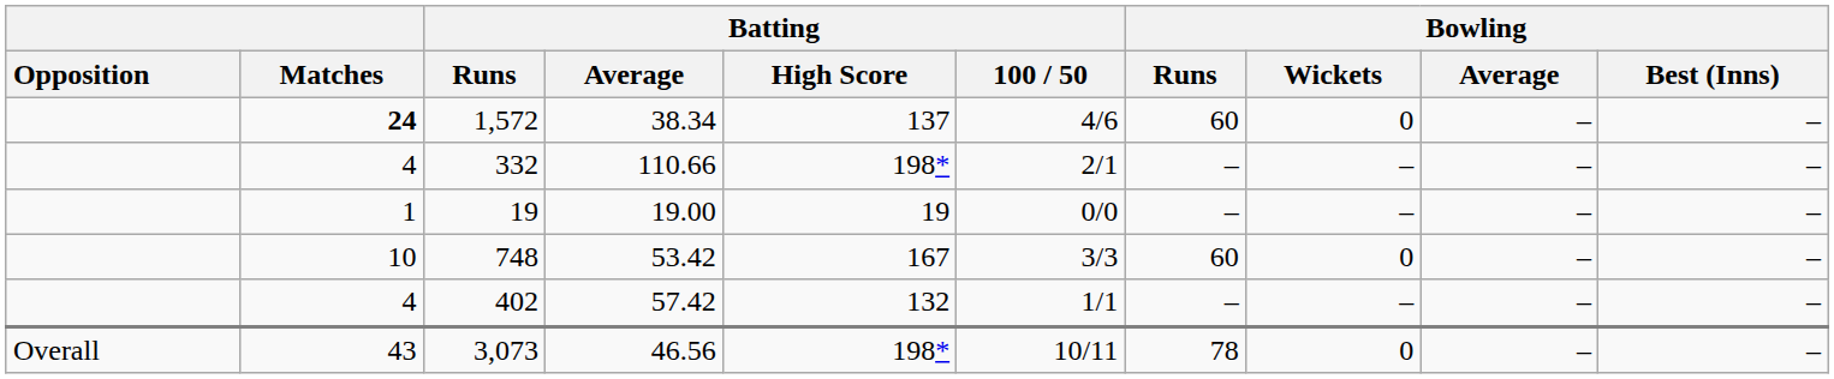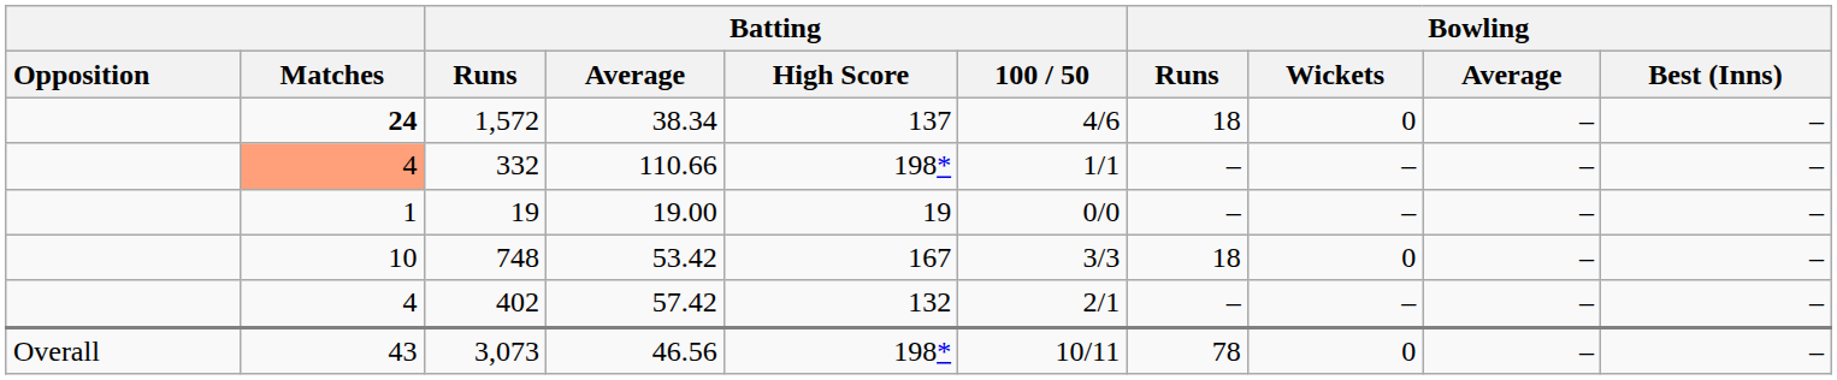1,572 | Bowling / Runs: 60 -> 18
332 | Matches: no background -> lightsalmon background
332 | Batting / 100 / 50: 2/1 -> 1/1
748 | Bowling / Runs: 60 -> 18
402 | Batting / 100 / 50: 1/1 -> 2/1
